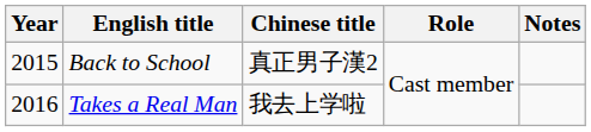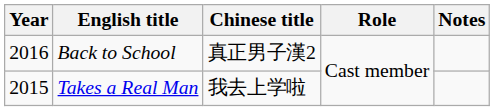Back to School | Year: 2015 -> 2016
Takes a Real Man | Year: 2016 -> 2015
